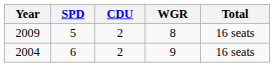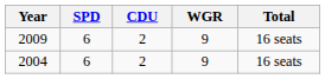2009 | SPD: 5 -> 6
2009 | WGR: 8 -> 9
